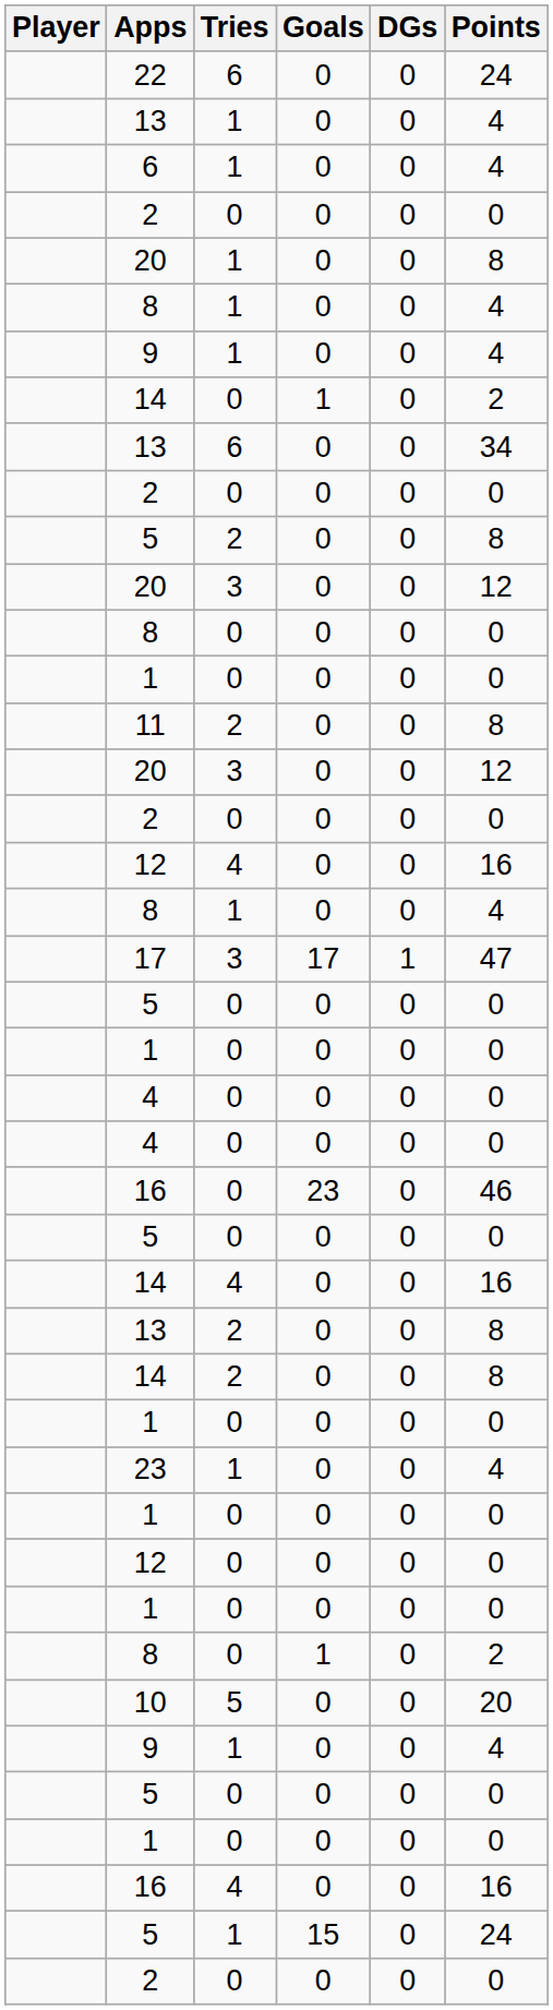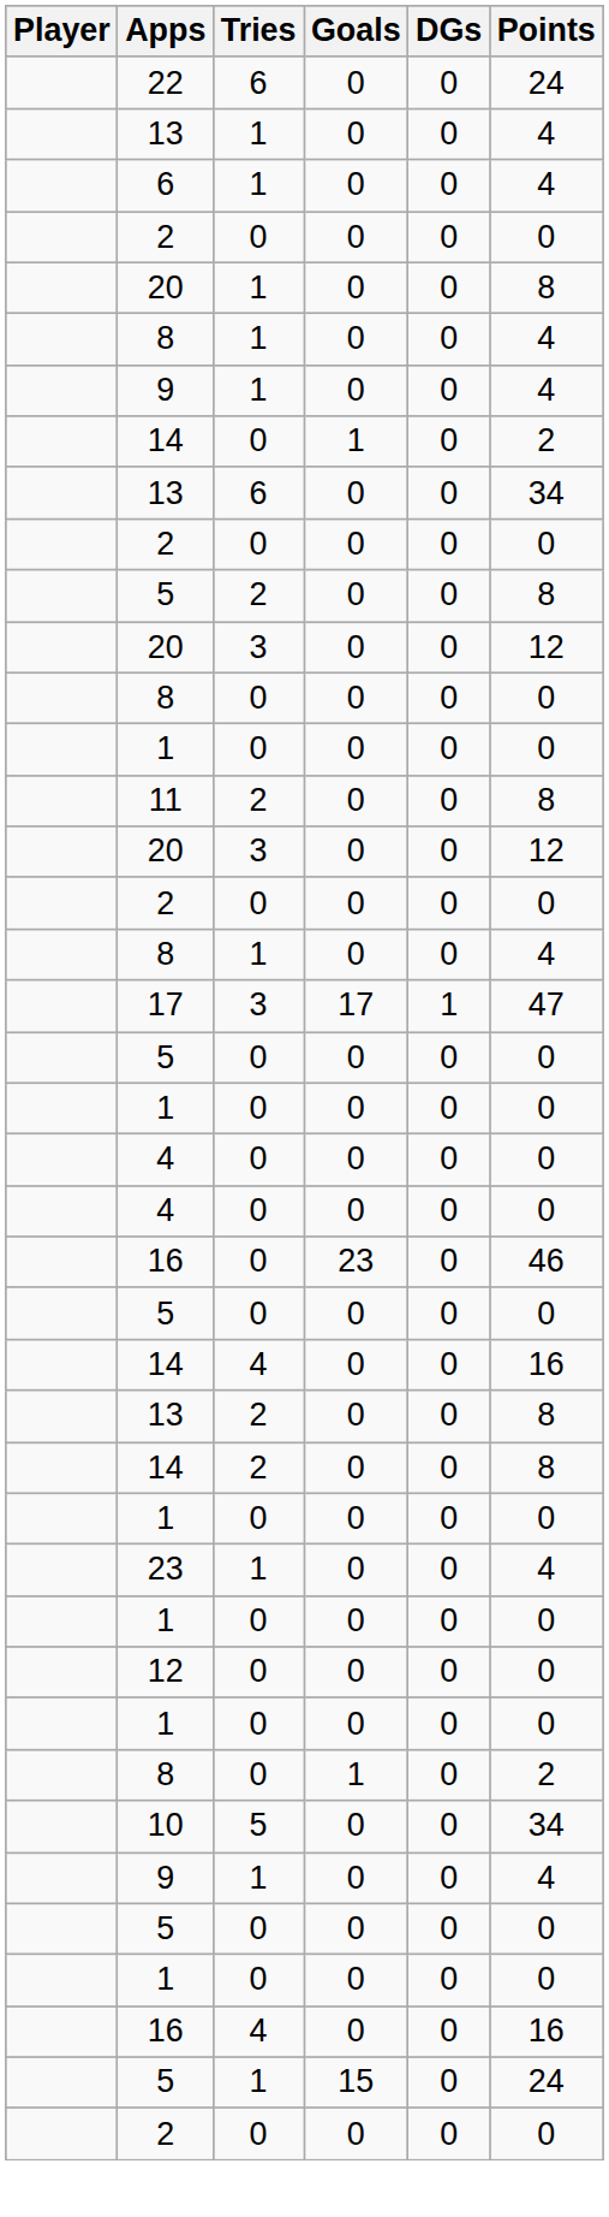- row: 12 | 4 | 0 | 0 | 16
10 | Points: 20 -> 34
